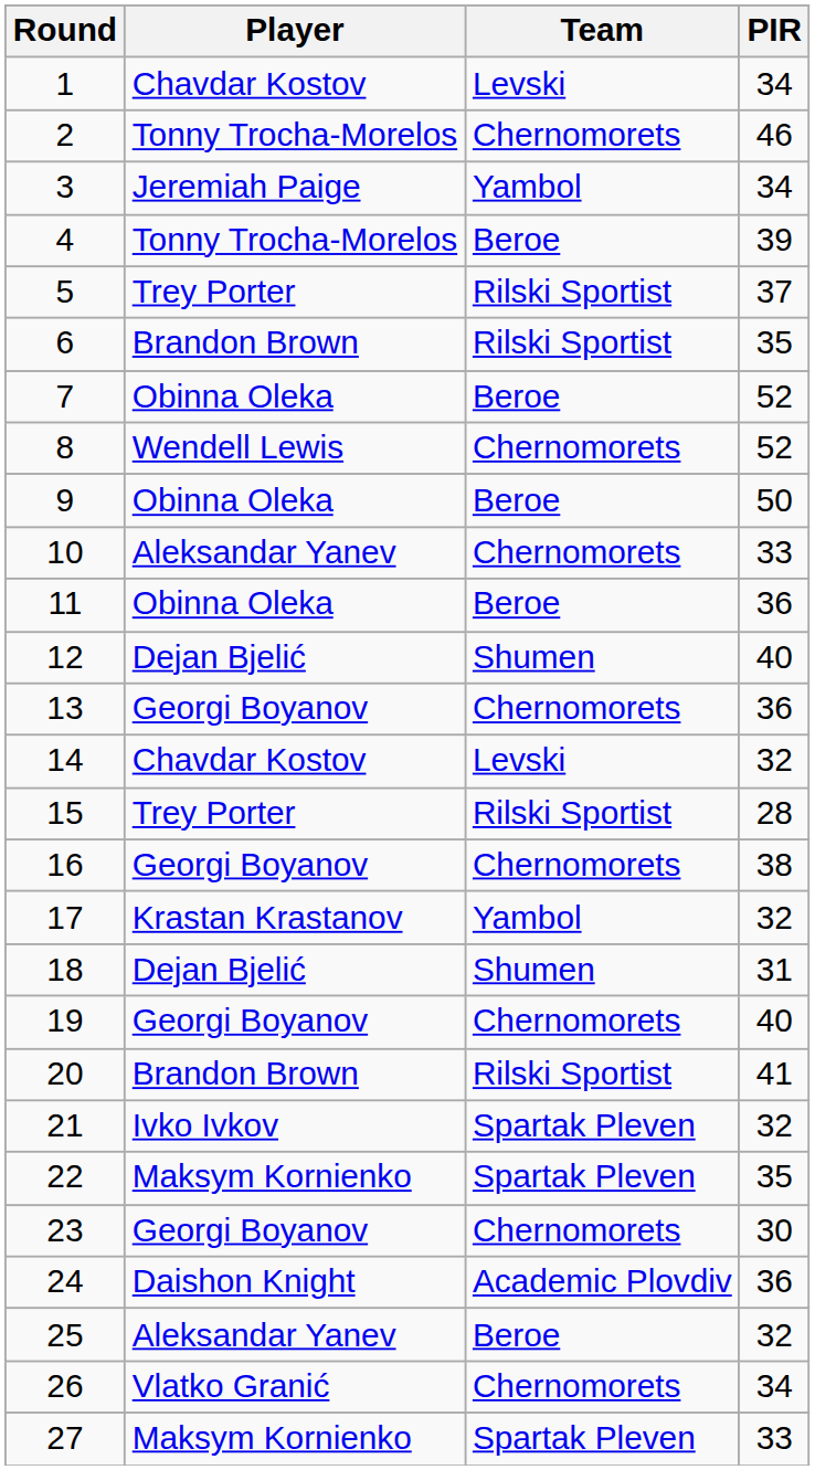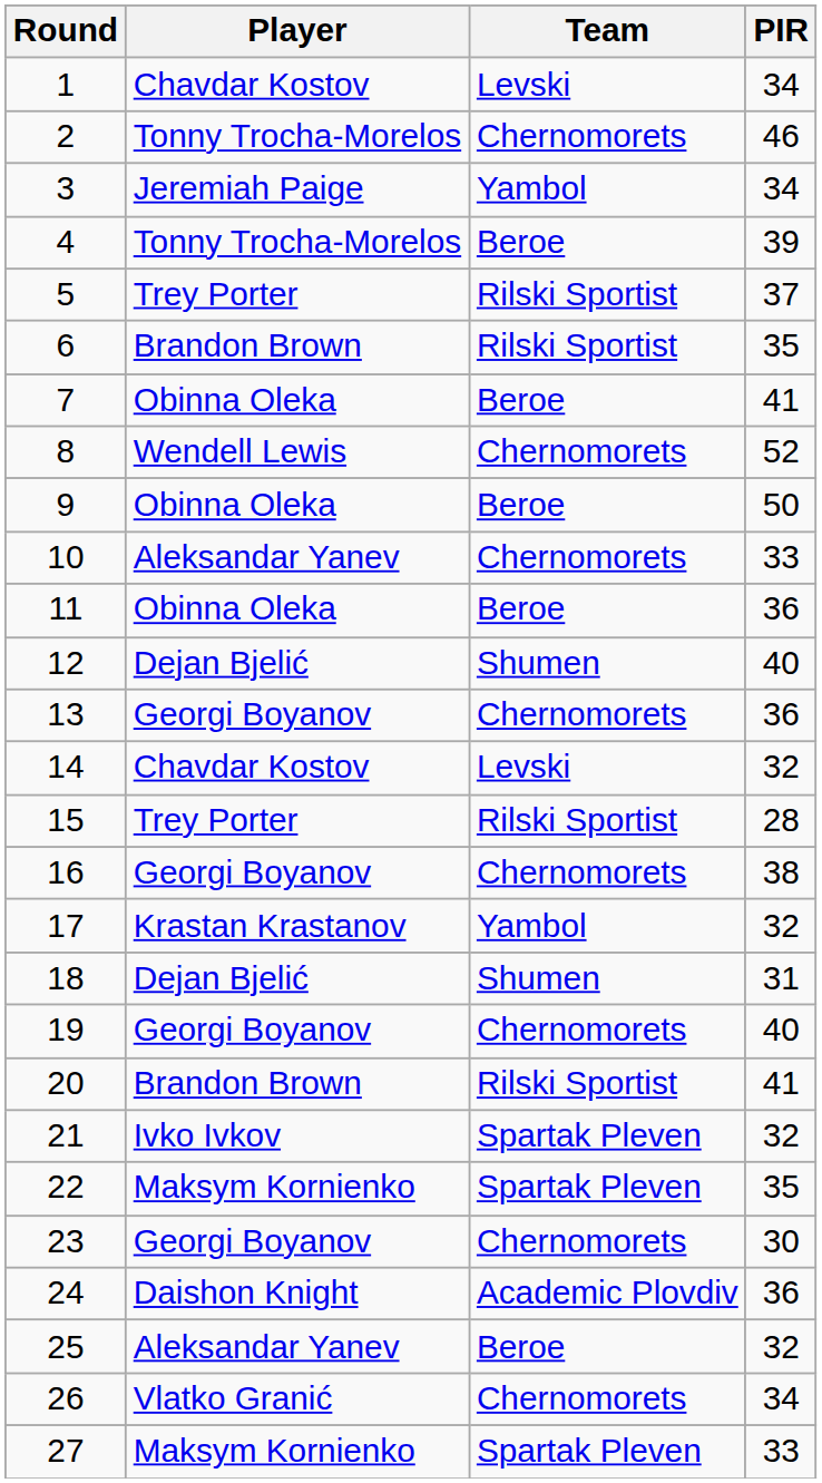7 | PIR: 52 -> 41
